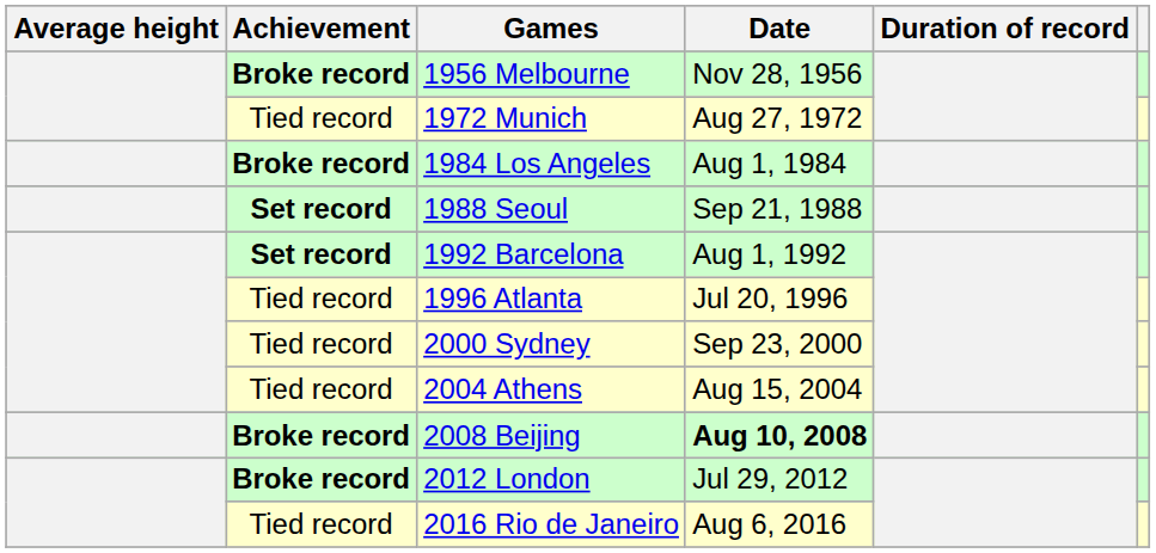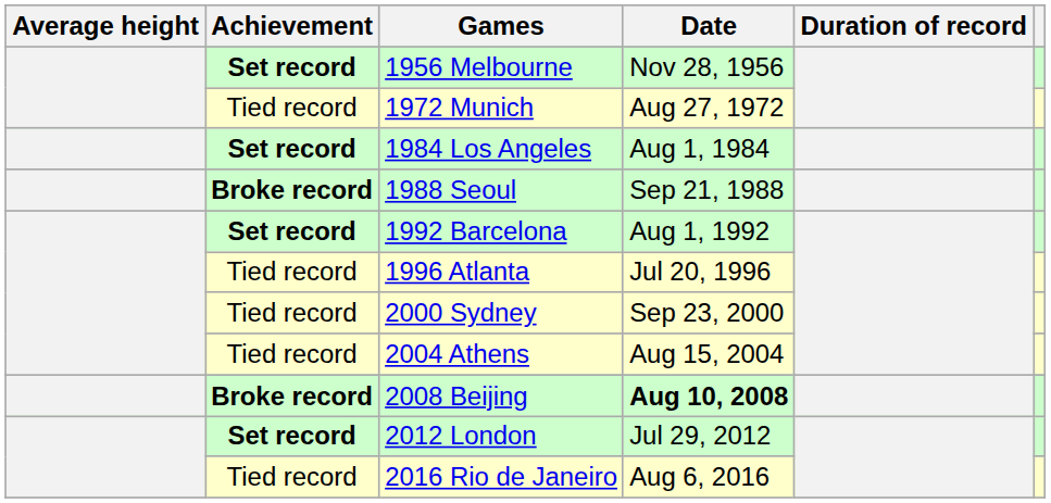1956 Melbourne | Achievement: Broke record -> Set record
1984 Los Angeles | Achievement: Broke record -> Set record
1988 Seoul | Achievement: Set record -> Broke record
2012 London | Achievement: Broke record -> Set record
